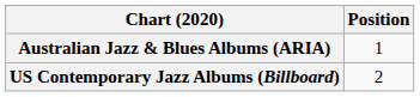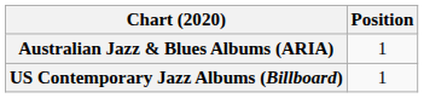US Contemporary Jazz Albums (Billboard) | Position: 2 -> 1
